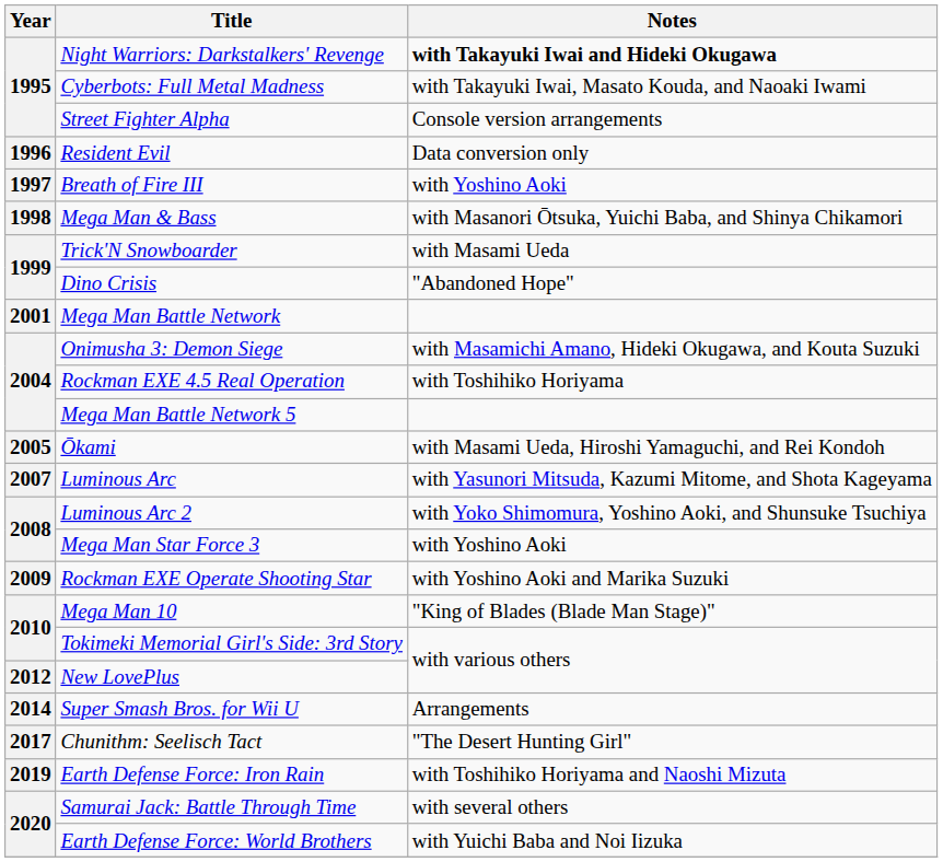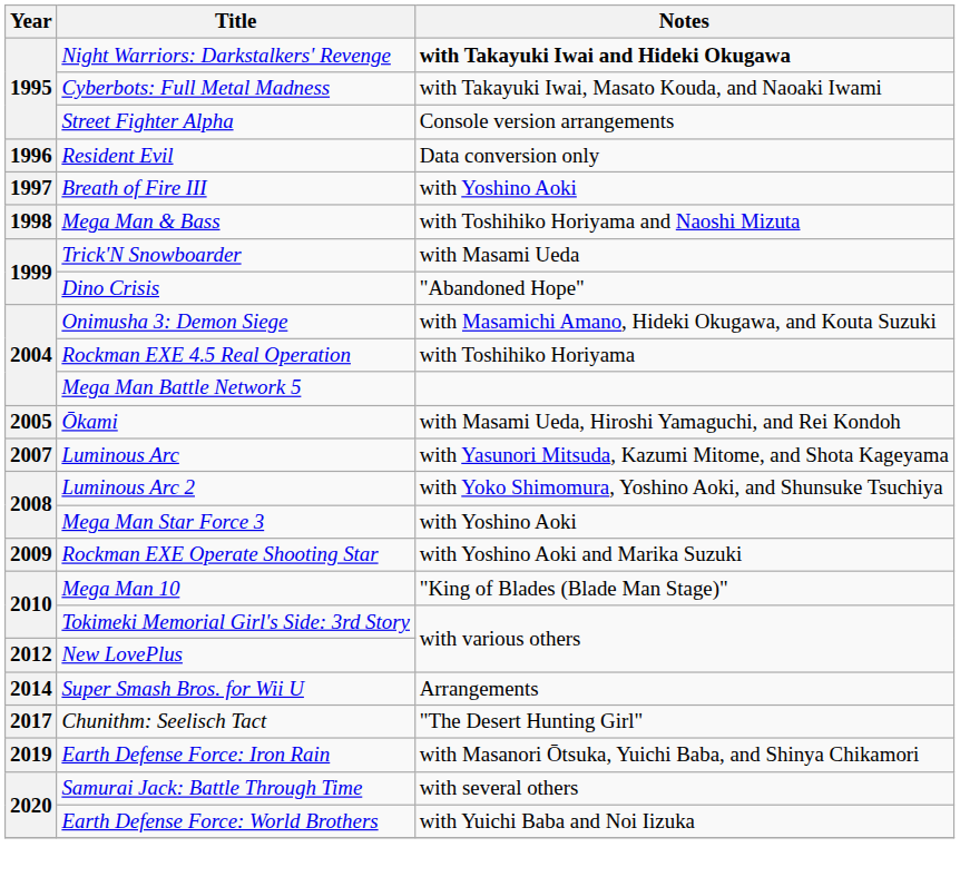Mega Man & Bass | Notes: with Masanori Ōtsuka, Yuichi Baba, and Shinya Chikamori -> with Toshihiko Horiyama and Naoshi Mizuta
- row: 2001 | Mega Man Battle Network
Earth Defense Force: Iron Rain | Notes: with Toshihiko Horiyama and Naoshi Mizuta -> with Masanori Ōtsuka, Yuichi Baba, and Shinya Chikamori
